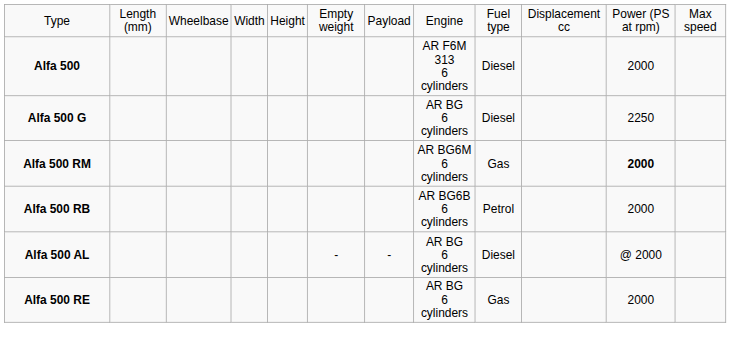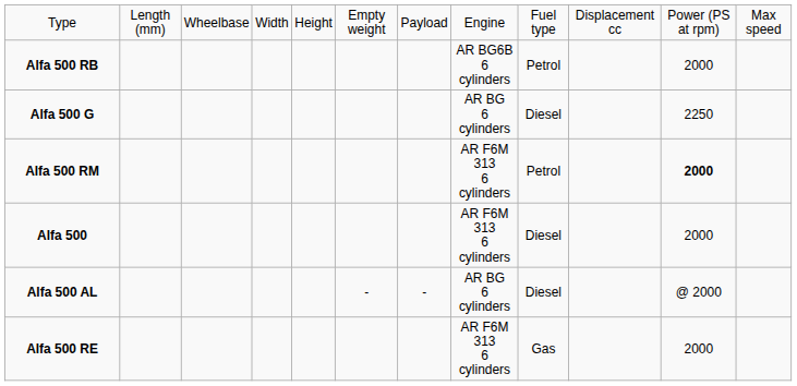rows swapped: Alfa 500 <-> Alfa 500 RB
Alfa 500 RM | column 8: AR BG6M 6 cylinders -> AR F6M 313 6 cylinders
Alfa 500 RM | column 9: Gas -> Petrol
Alfa 500 RE | column 8: AR BG 6 cylinders -> AR F6M 313 6 cylinders
